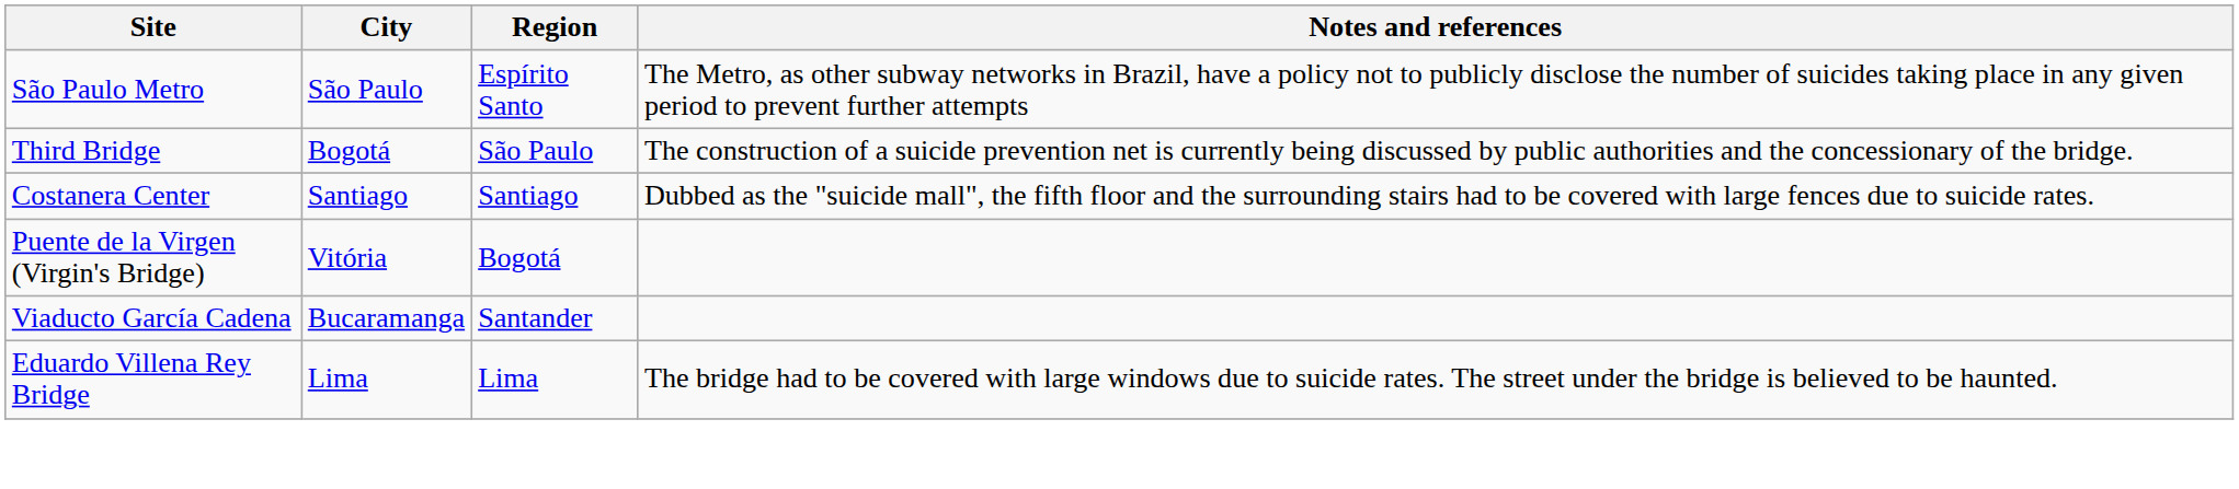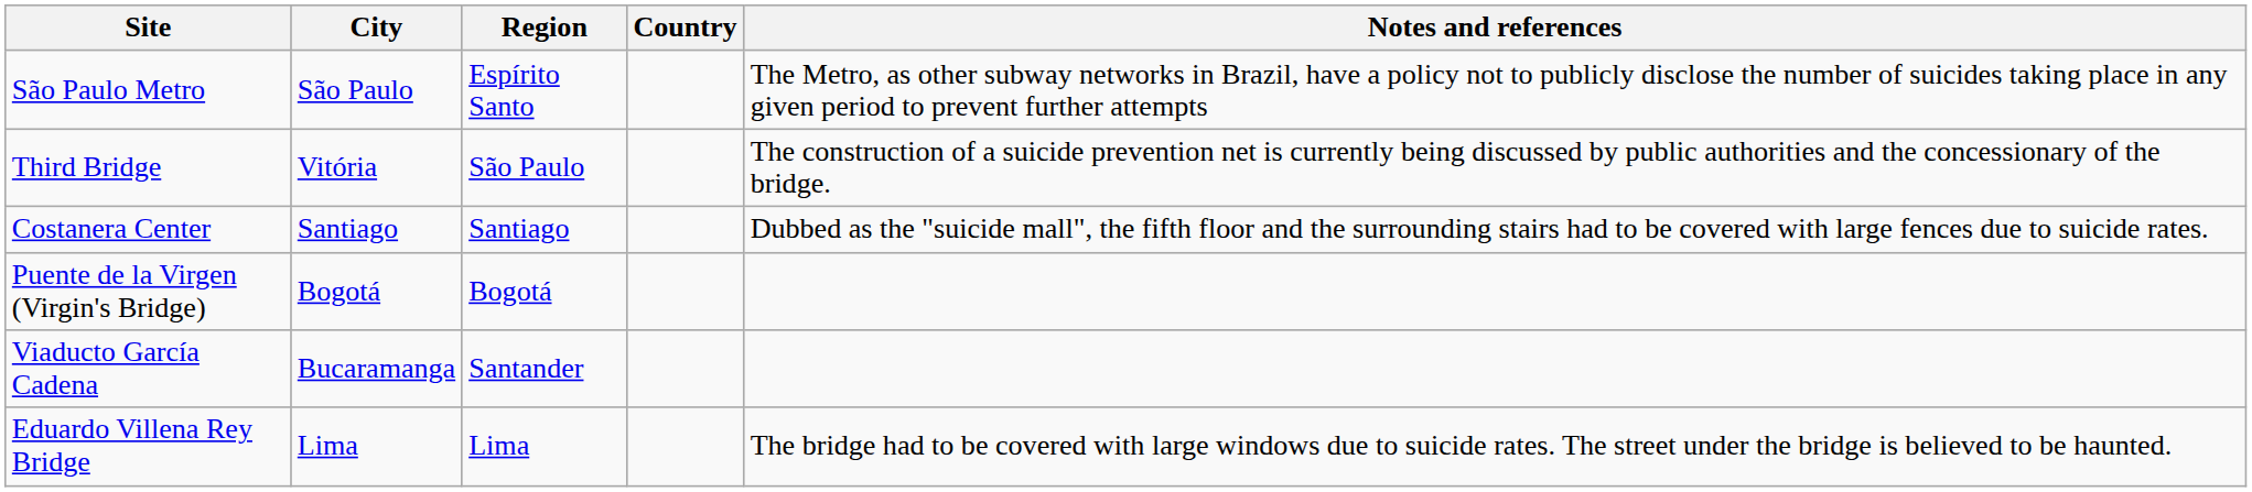+ column: Country
Third Bridge | City: Bogotá -> Vitória
Puente de la Virgen (Virgin's Bridge) | City: Vitória -> Bogotá
